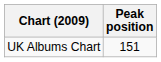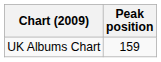UK Albums Chart | Peak position: 151 -> 159
